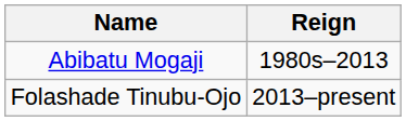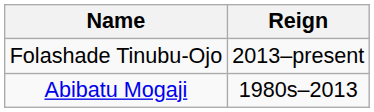rows swapped: Abibatu Mogaji <-> Folashade Tinubu-Ojo
